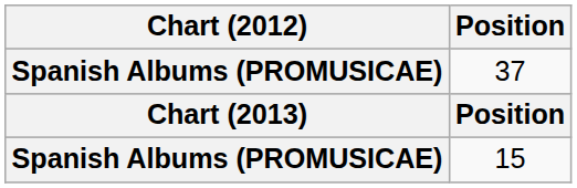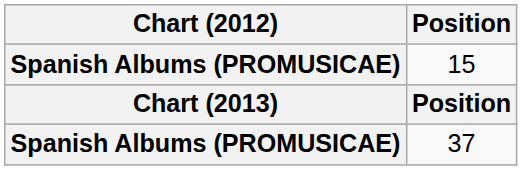rows swapped: 15 <-> 37
